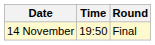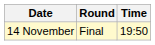columns swapped: Time <-> Round
